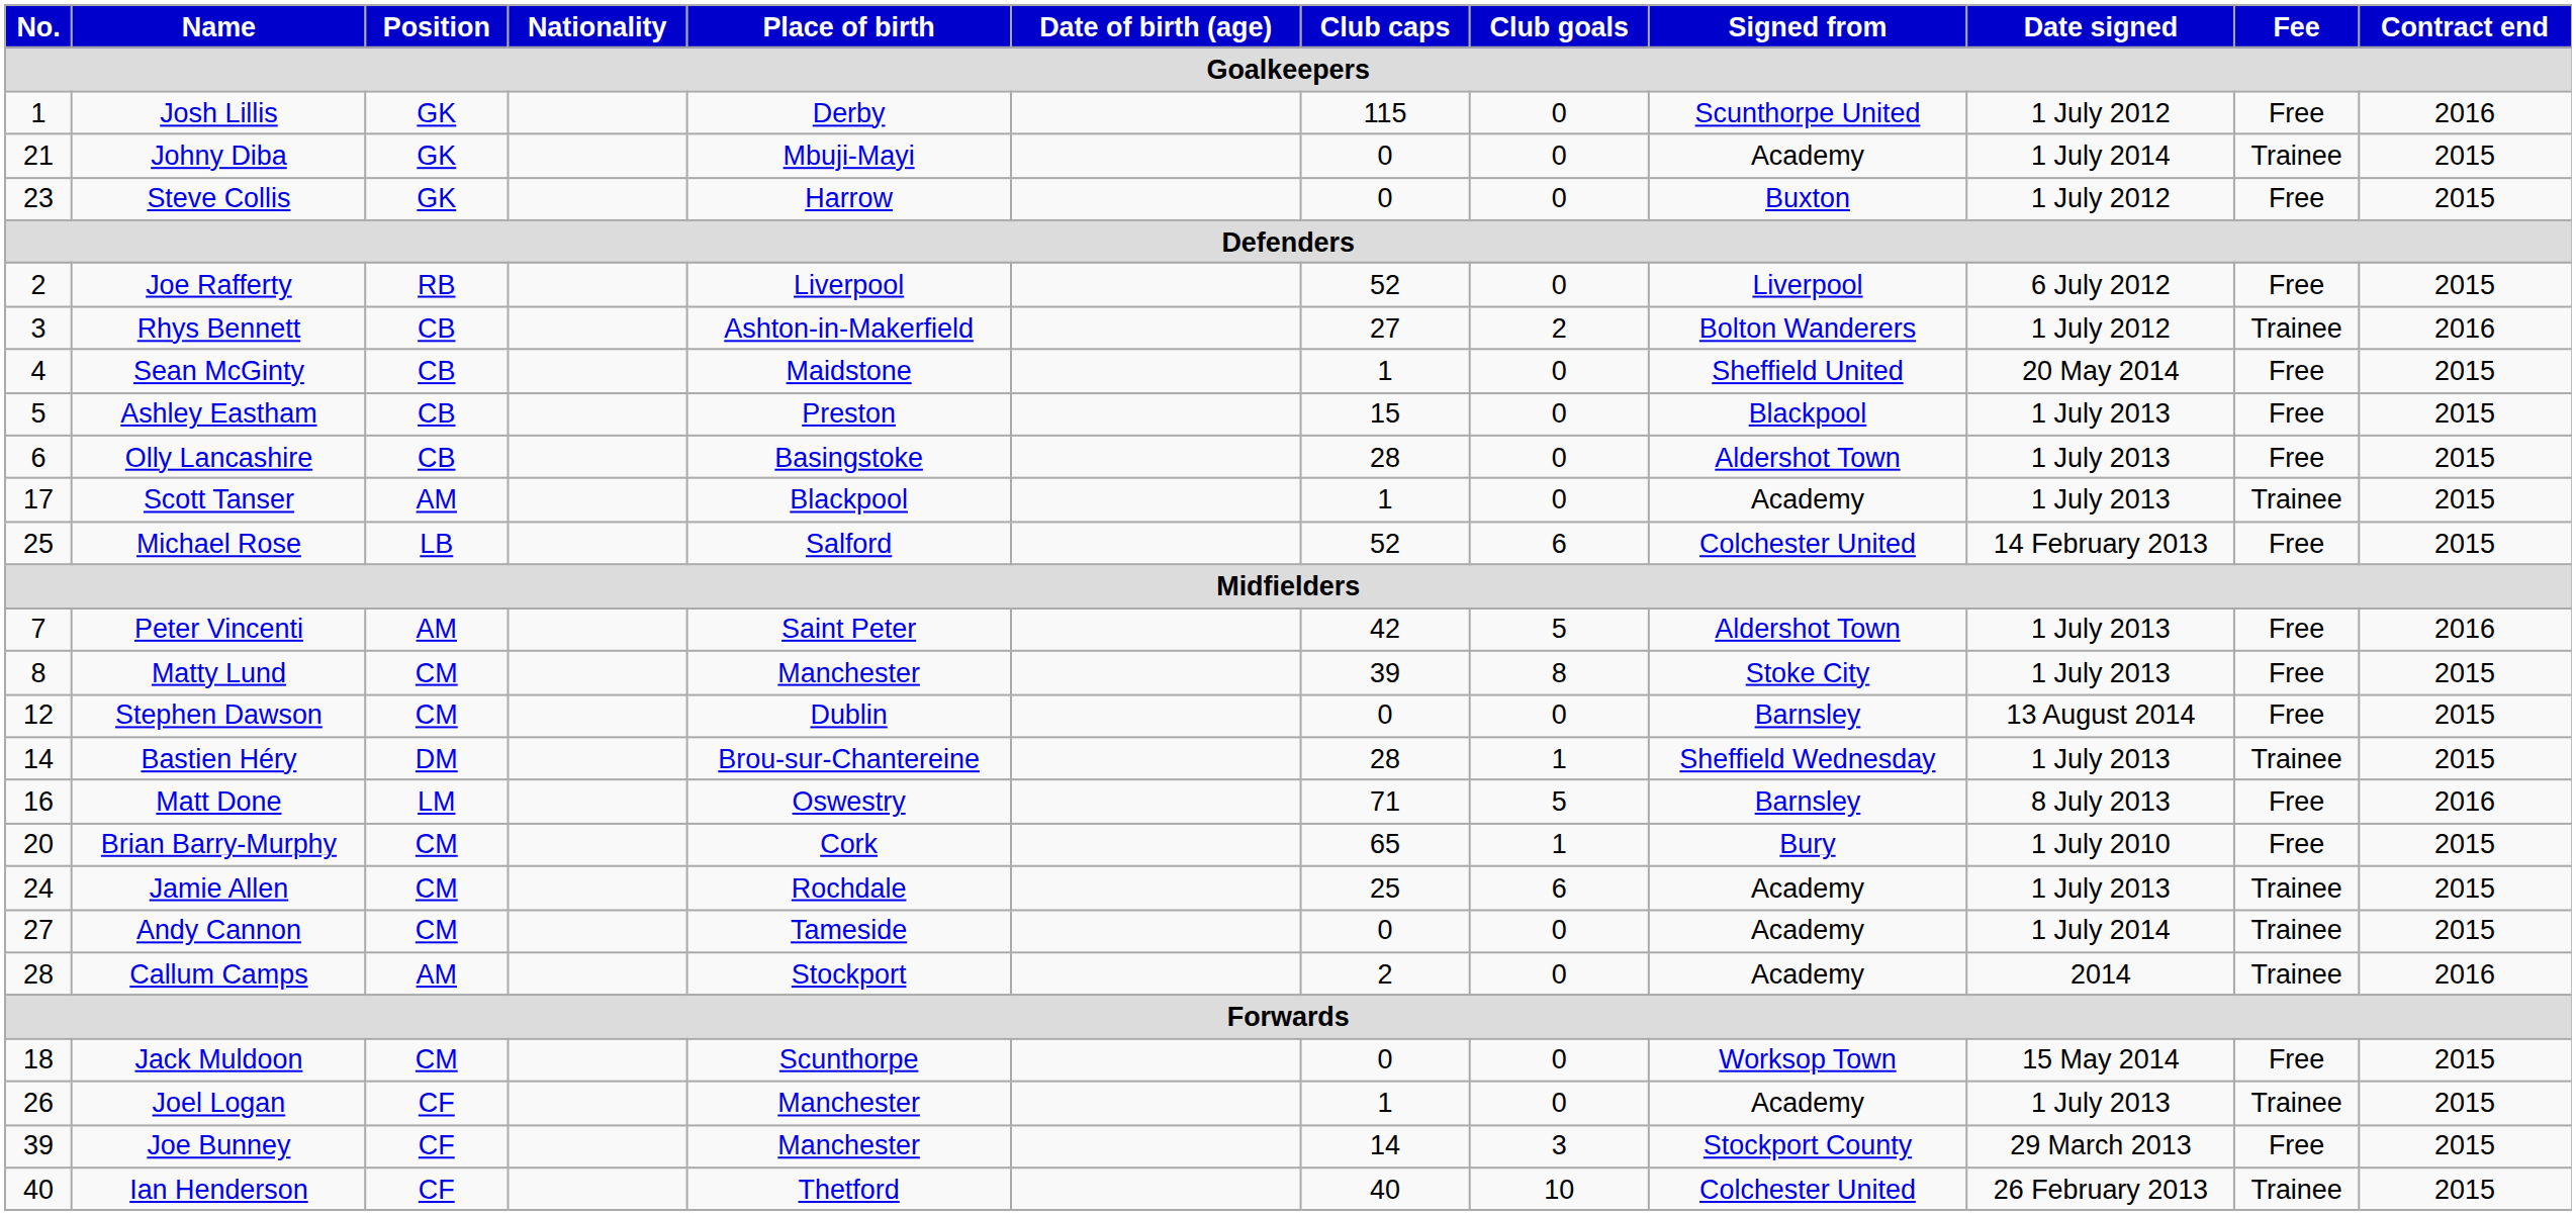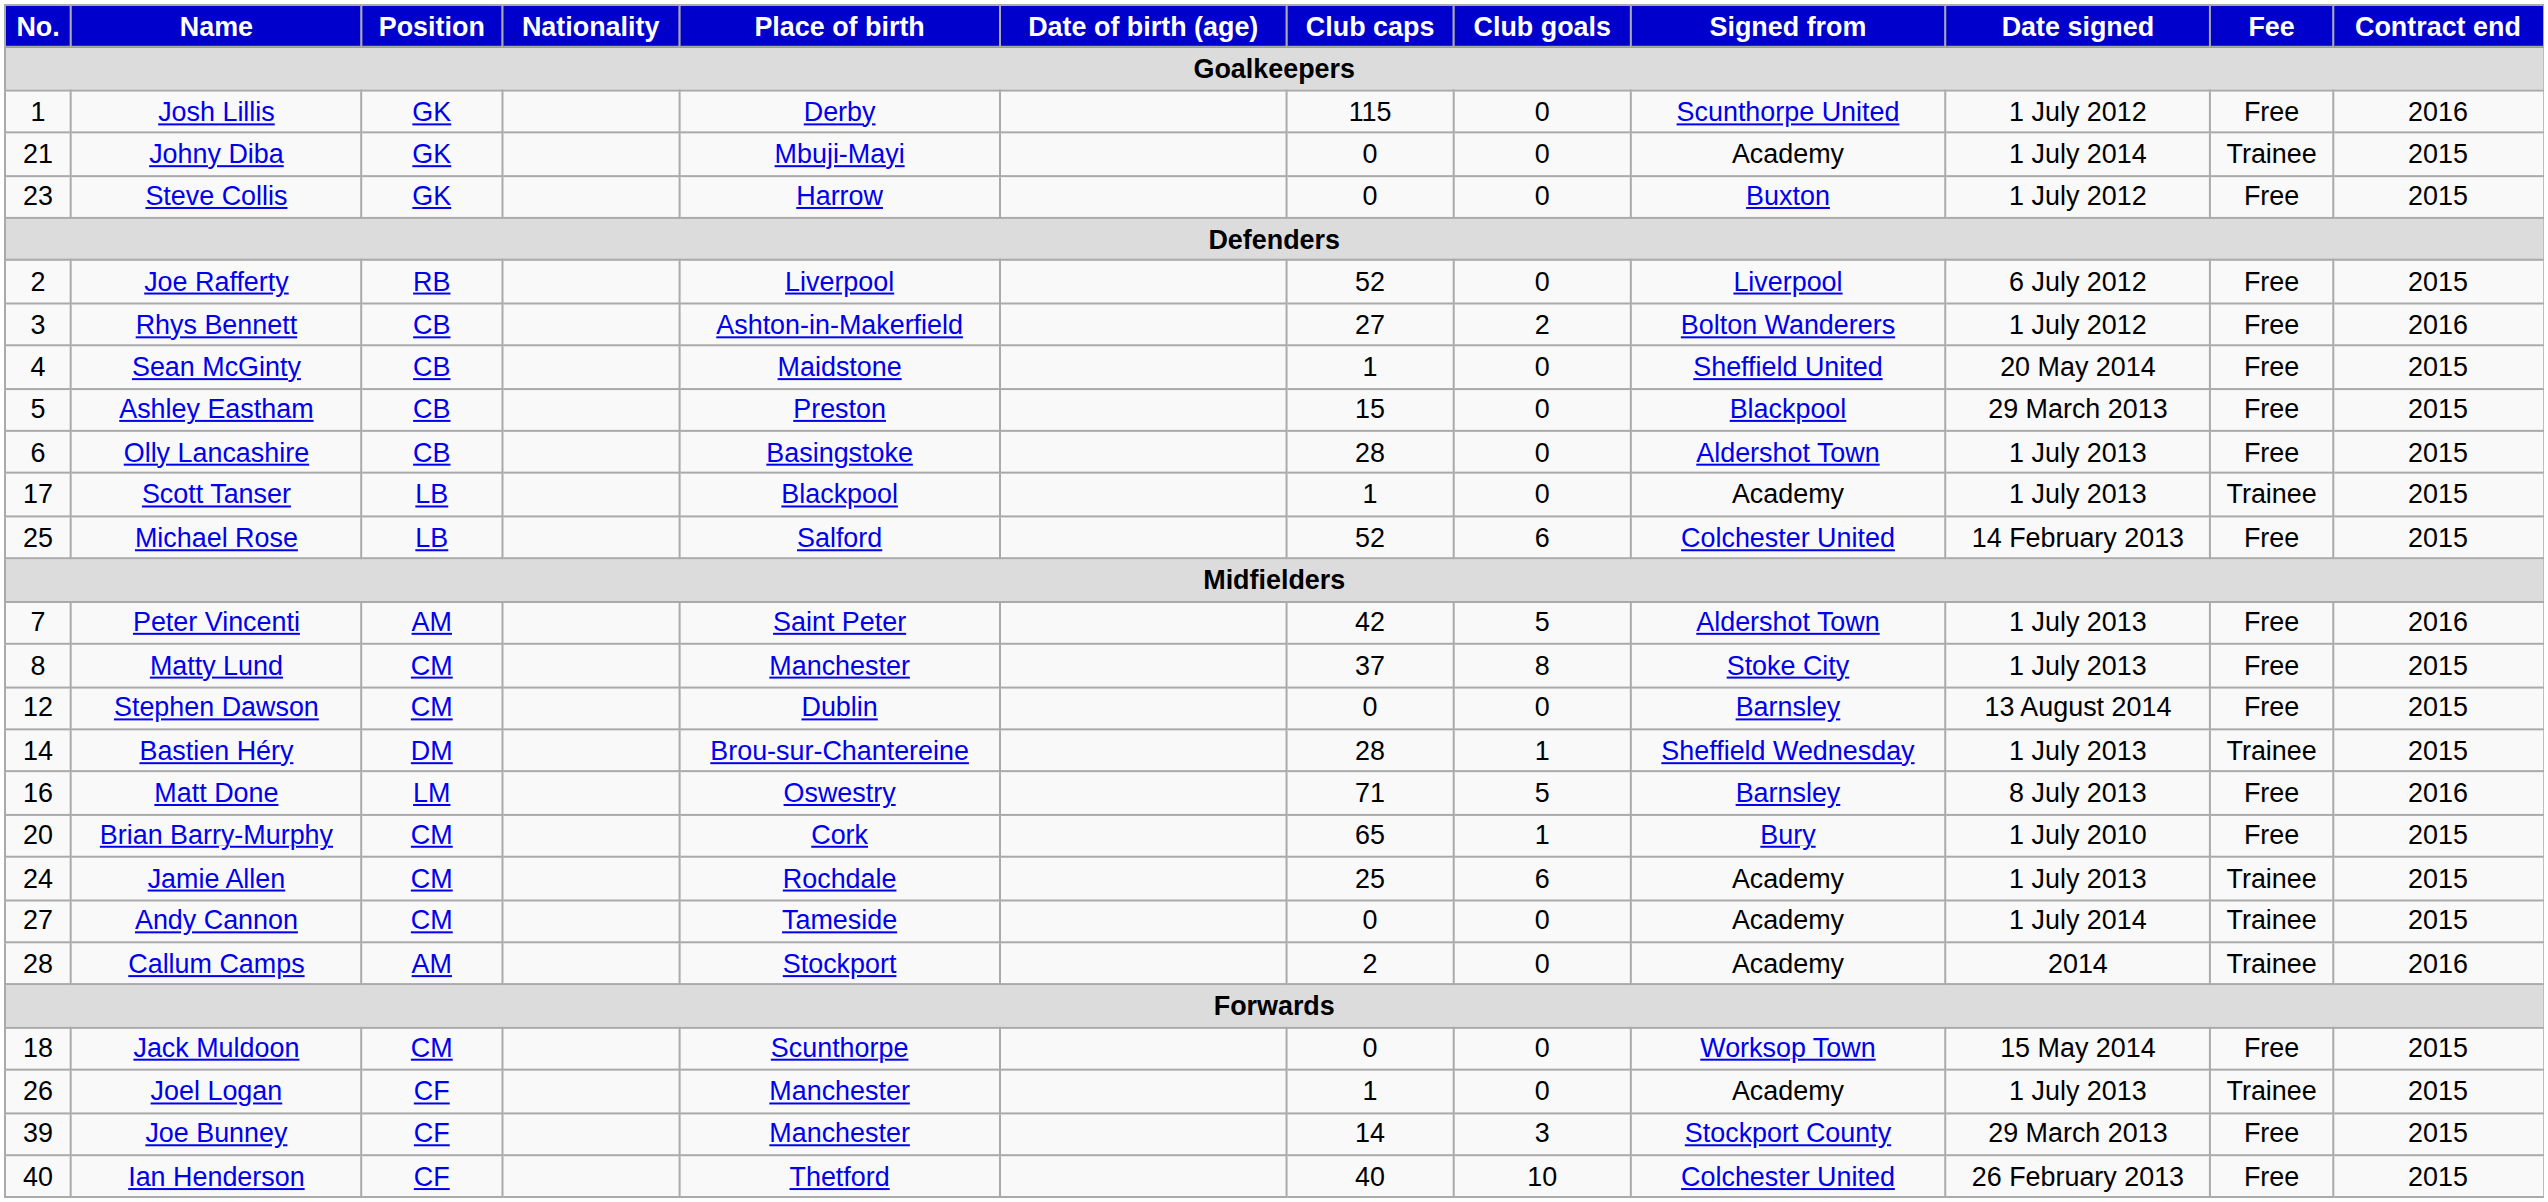Rhys Bennett | Fee: Trainee -> Free
Ashley Eastham | Date signed: 1 July 2013 -> 29 March 2013
Scott Tanser | Position: AM -> LB
Matty Lund | Club caps: 39 -> 37
Ian Henderson | Fee: Trainee -> Free
